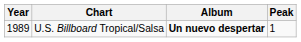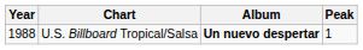U.S. Billboard Tropical/Salsa | Year: 1989 -> 1988
